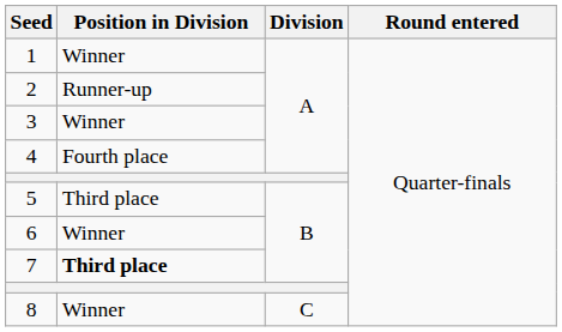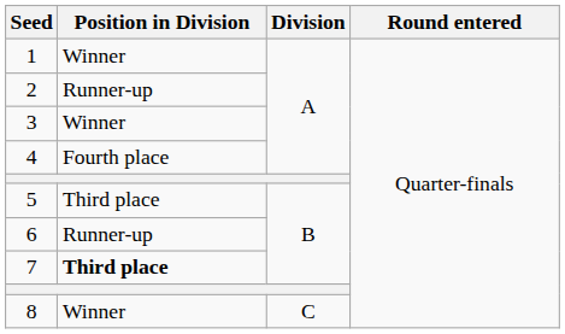6 | Position in Division: Winner -> Runner-up
